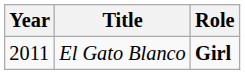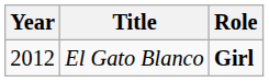El Gato Blanco | Year: 2011 -> 2012
